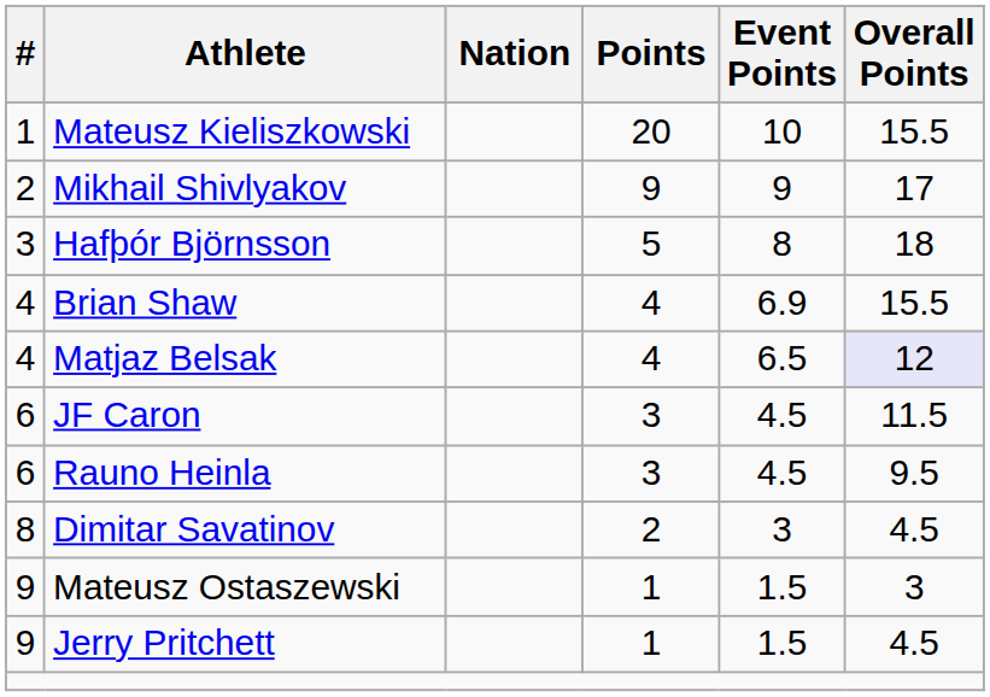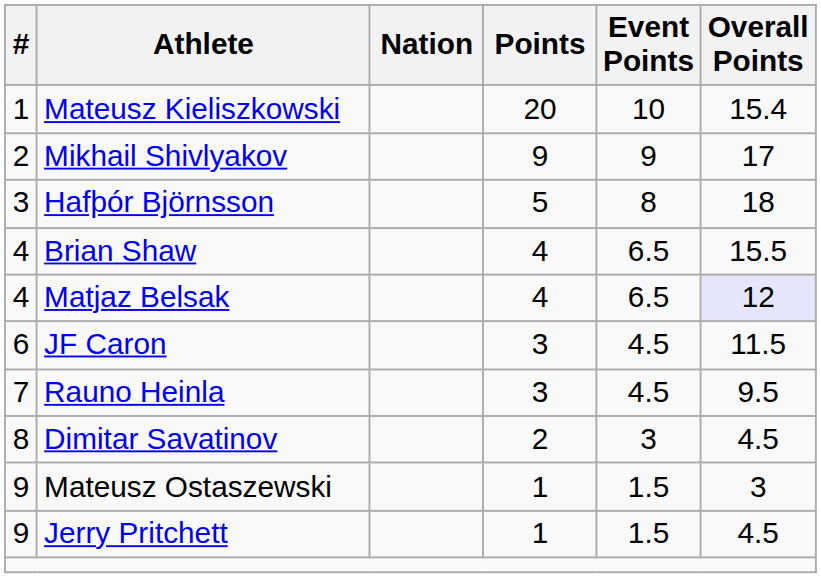Mateusz Kieliszkowski | Overall Points: 15.5 -> 15.4
Brian Shaw | Event Points: 6.9 -> 6.5
Rauno Heinla | #: 6 -> 7
